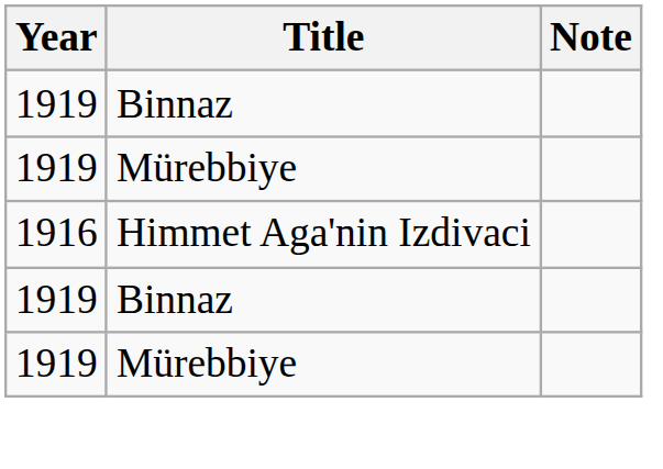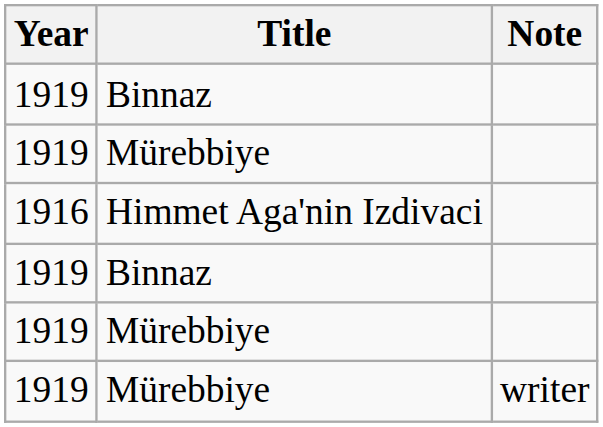+ row: 1919 | Mürebbiye | writer
